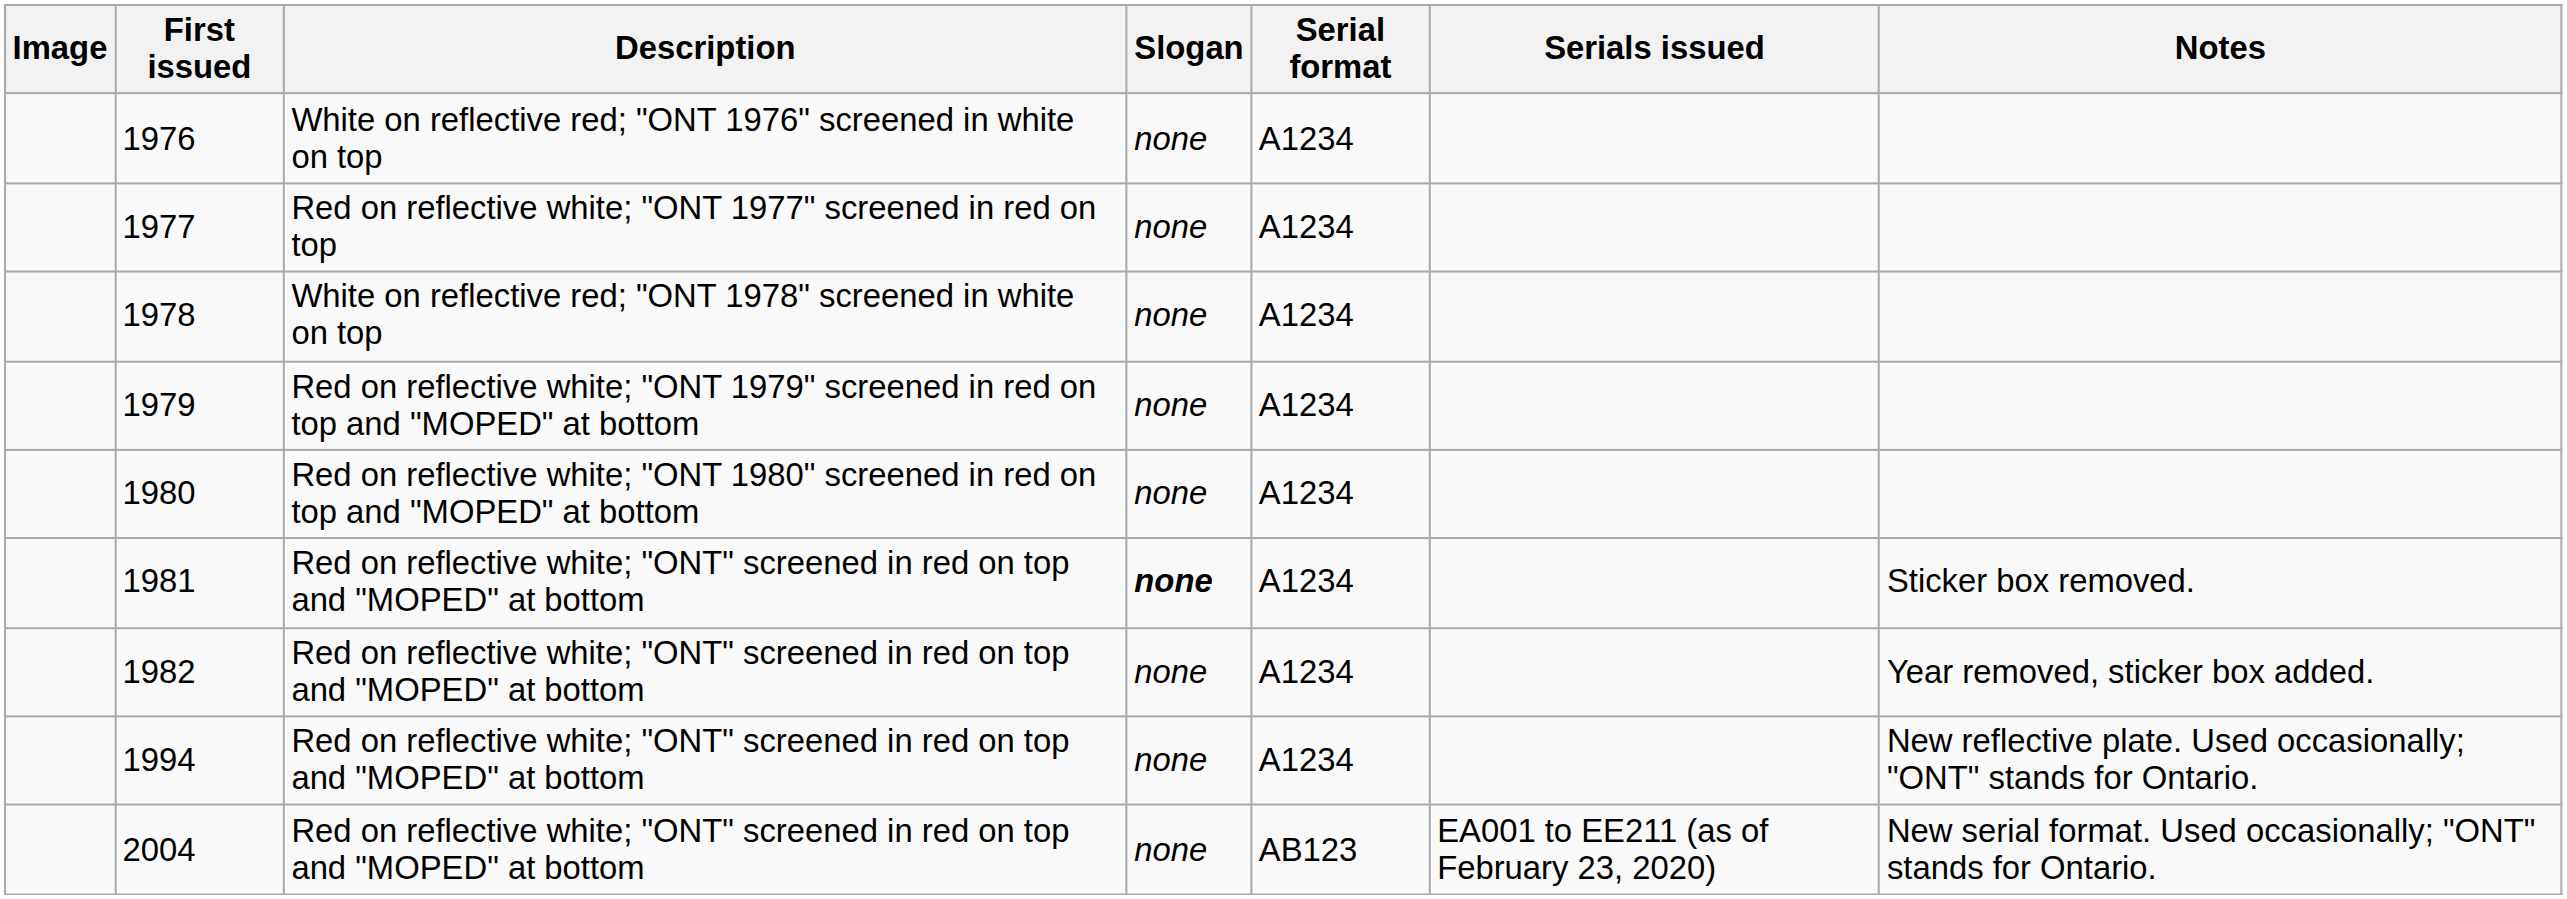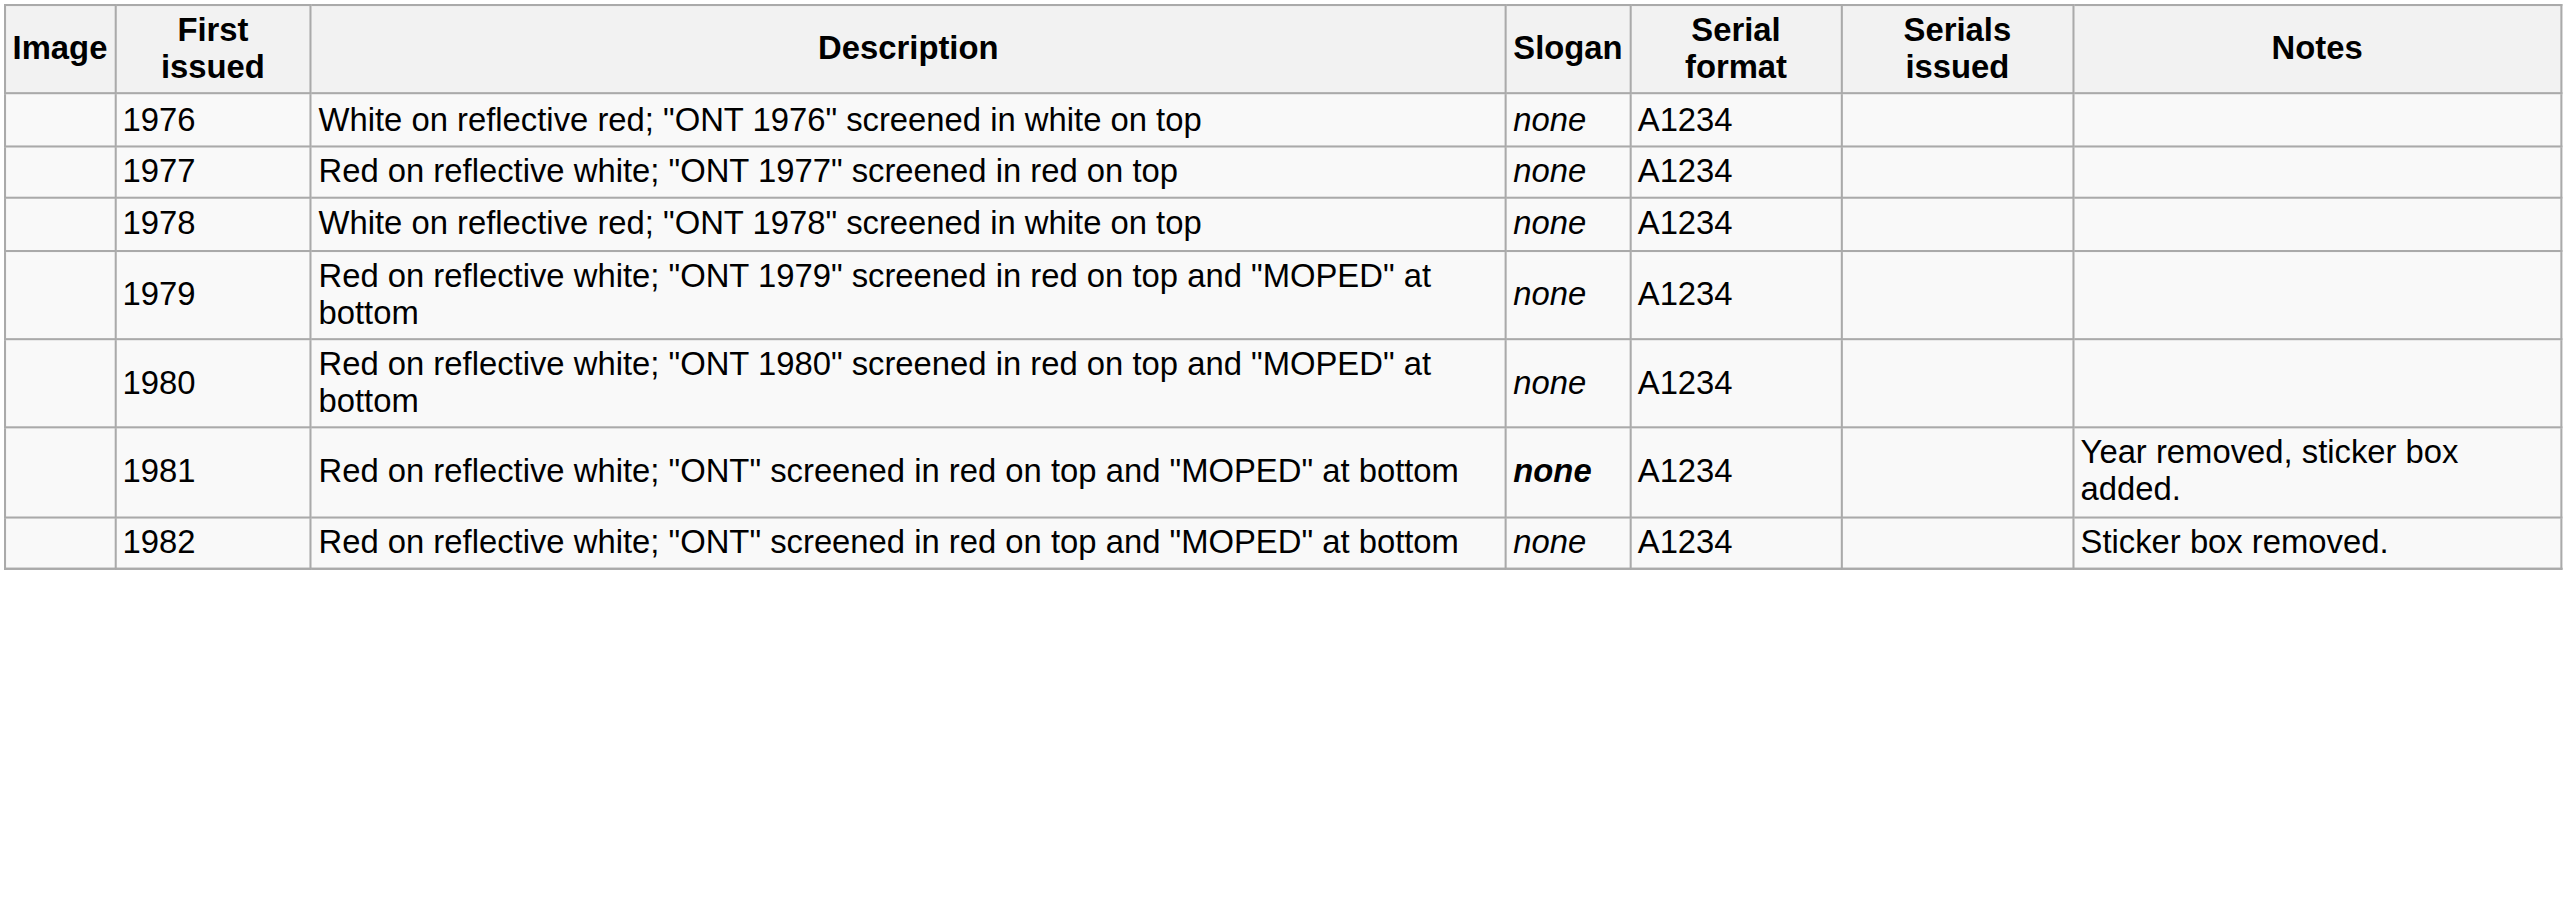1981 | Notes: Sticker box removed. -> Year removed, sticker box added.
1982 | Notes: Year removed, sticker box added. -> Sticker box removed.
- row: 1994 | Red on reflective white; "ONT" screened in red on top and "MOPED" at bottom | none | A1234 | New reflective plate. Used occasionally; "ONT" stands for Ontario.
- row: 2004 | Red on reflective white; "ONT" screened in red on top and "MOPED" at bottom | none | AB123 | EA001 to EE211 (as of February 23, 2020) | New serial format. Used occasionally; "ONT" stands for Ontario.
